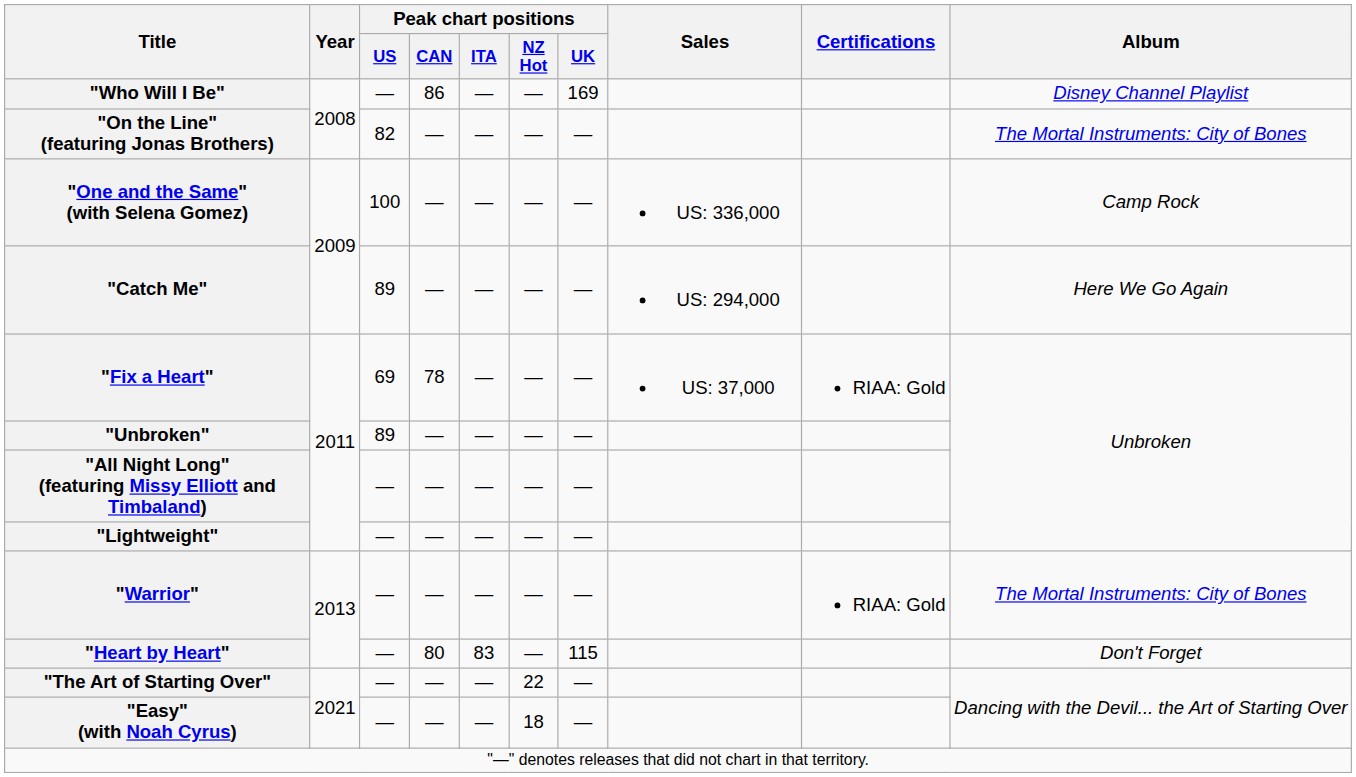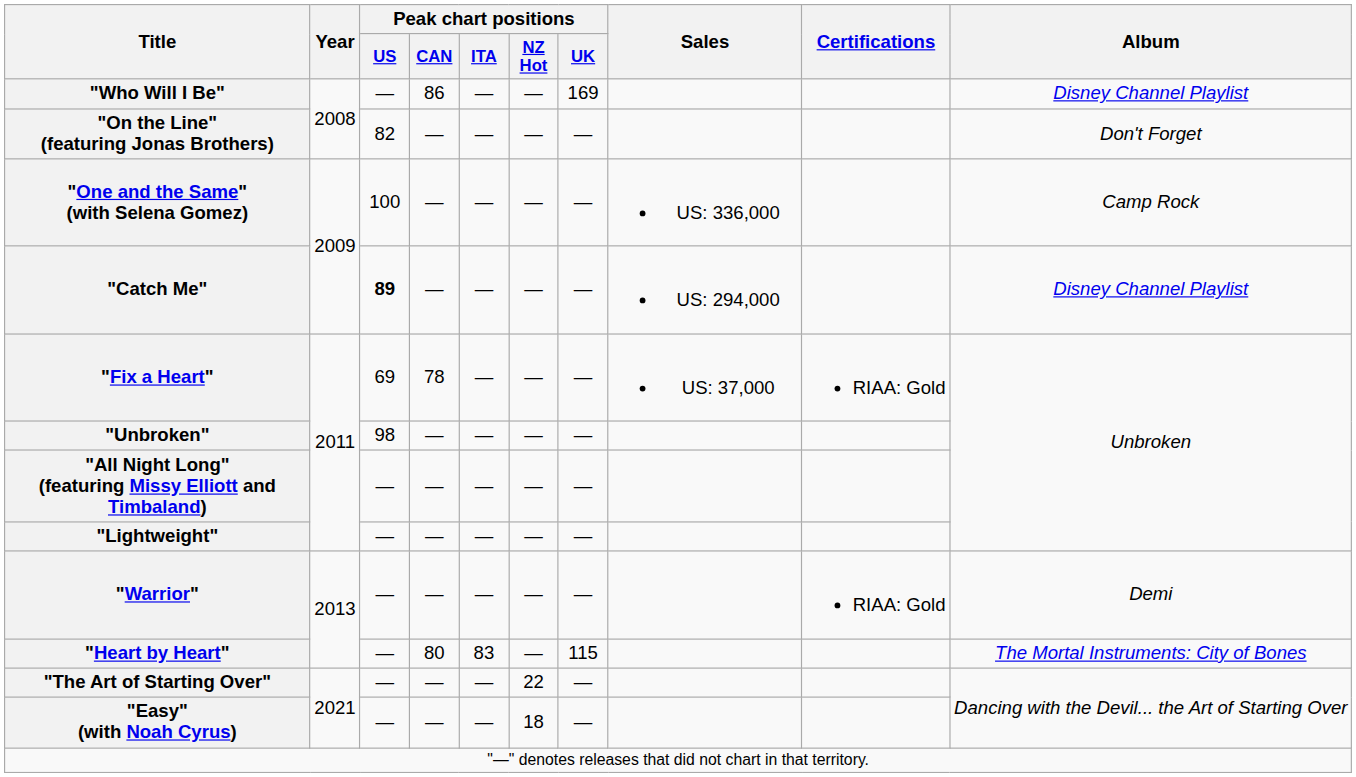"On the Line" (featuring Jonas Brothers) | Album: The Mortal Instruments: City of Bones -> Don't Forget
"Catch Me" | Peak chart positions / US: normal -> bold
"Catch Me" | Album: Here We Go Again -> Disney Channel Playlist
"Unbroken" | Peak chart positions / US: 89 -> 98
"Warrior" | Album: The Mortal Instruments: City of Bones -> Demi
"Heart by Heart" | Album: Don't Forget -> The Mortal Instruments: City of Bones
